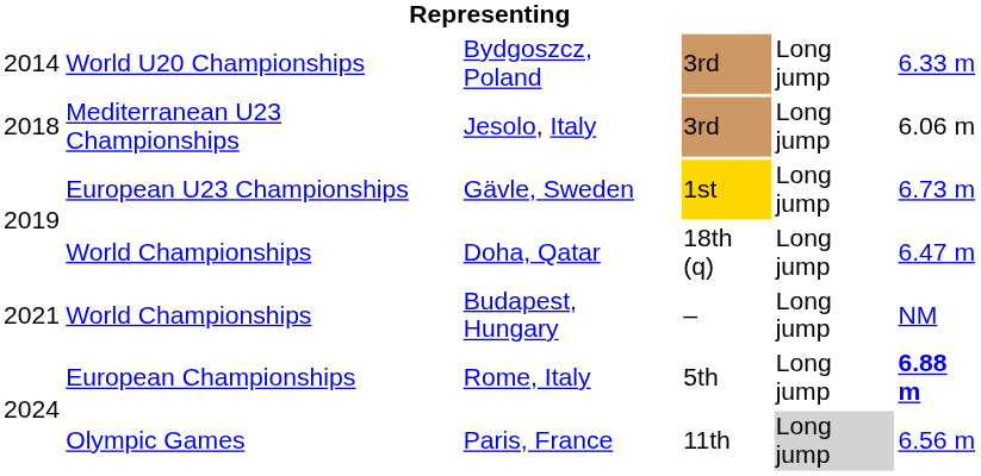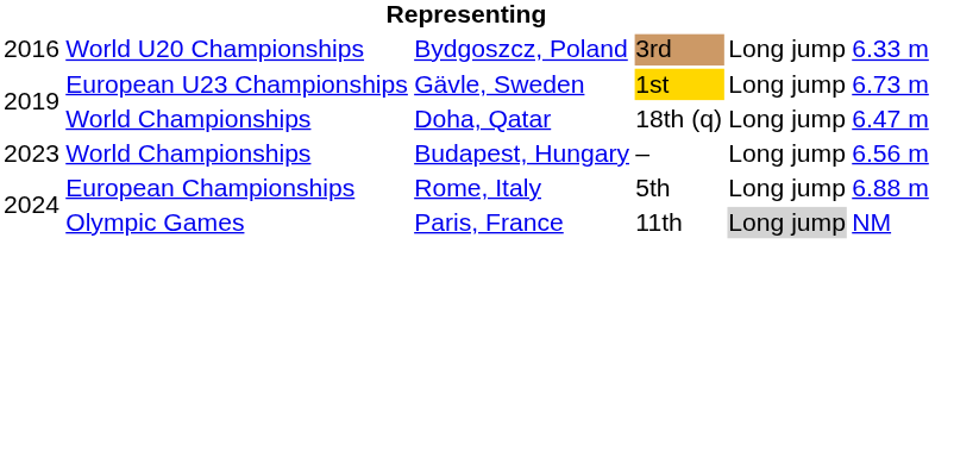Bydgoszcz, Poland | column 1: 2014 -> 2016
- row: 2018 | Mediterranean U23 Championships | Jesolo, Italy | 3rd | Long jump | 6.06 m
Budapest, Hungary | column 1: 2021 -> 2023
Budapest, Hungary | column 6: NM -> 6.56 m
Rome, Italy | column 6: bold -> normal
Paris, France | column 6: 6.56 m -> NM
